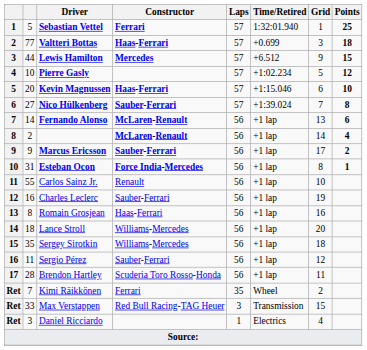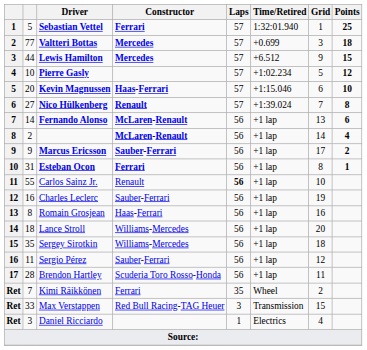Valtteri Bottas | Constructor: Haas-Ferrari -> Mercedes
Nico Hülkenberg | Constructor: Sauber-Ferrari -> Renault
Esteban Ocon | Constructor: Force India-Mercedes -> Ferrari
Carlos Sainz Jr. | Laps: normal -> bold
